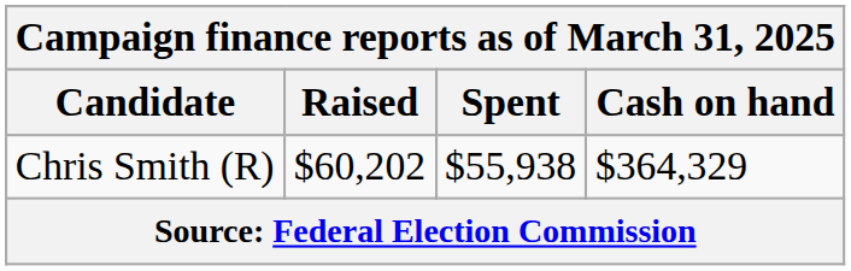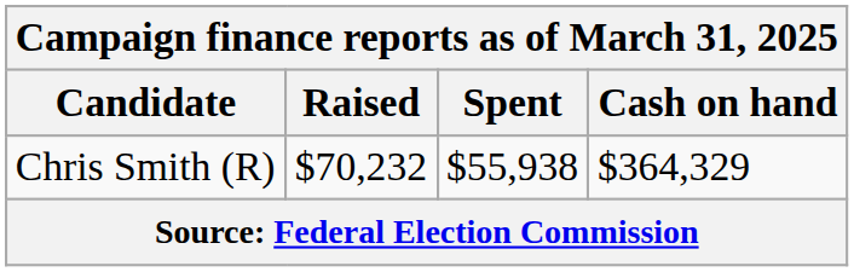Chris Smith (R) | Raised: $60,202 -> $70,232
